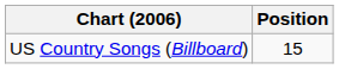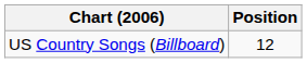US Country Songs (Billboard) | Position: 15 -> 12
